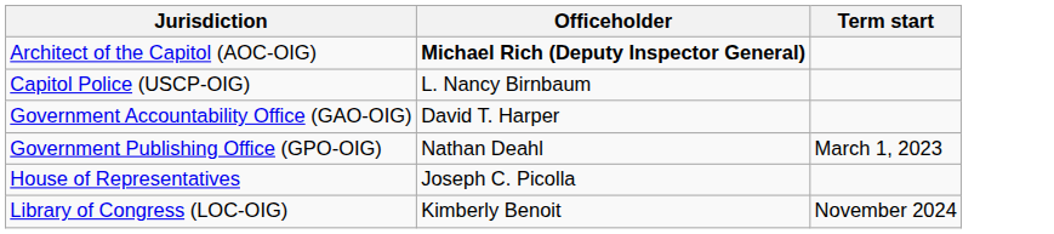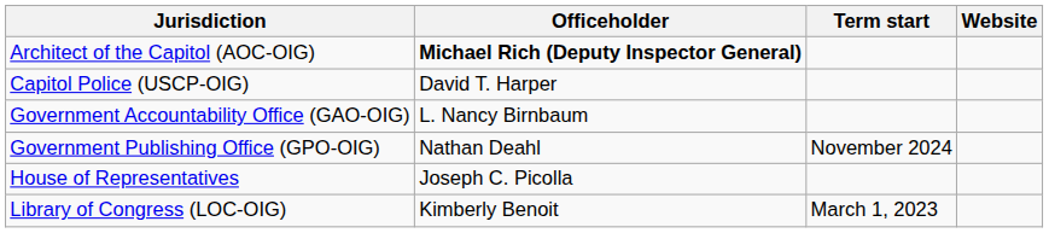+ column: Website
Capitol Police (USCP-OIG) | Officeholder: L. Nancy Birnbaum -> David T. Harper
Government Accountability Office (GAO-OIG) | Officeholder: David T. Harper -> L. Nancy Birnbaum
Government Publishing Office (GPO-OIG) | Term start: March 1, 2023 -> November 2024
Library of Congress (LOC-OIG) | Term start: November 2024 -> March 1, 2023
